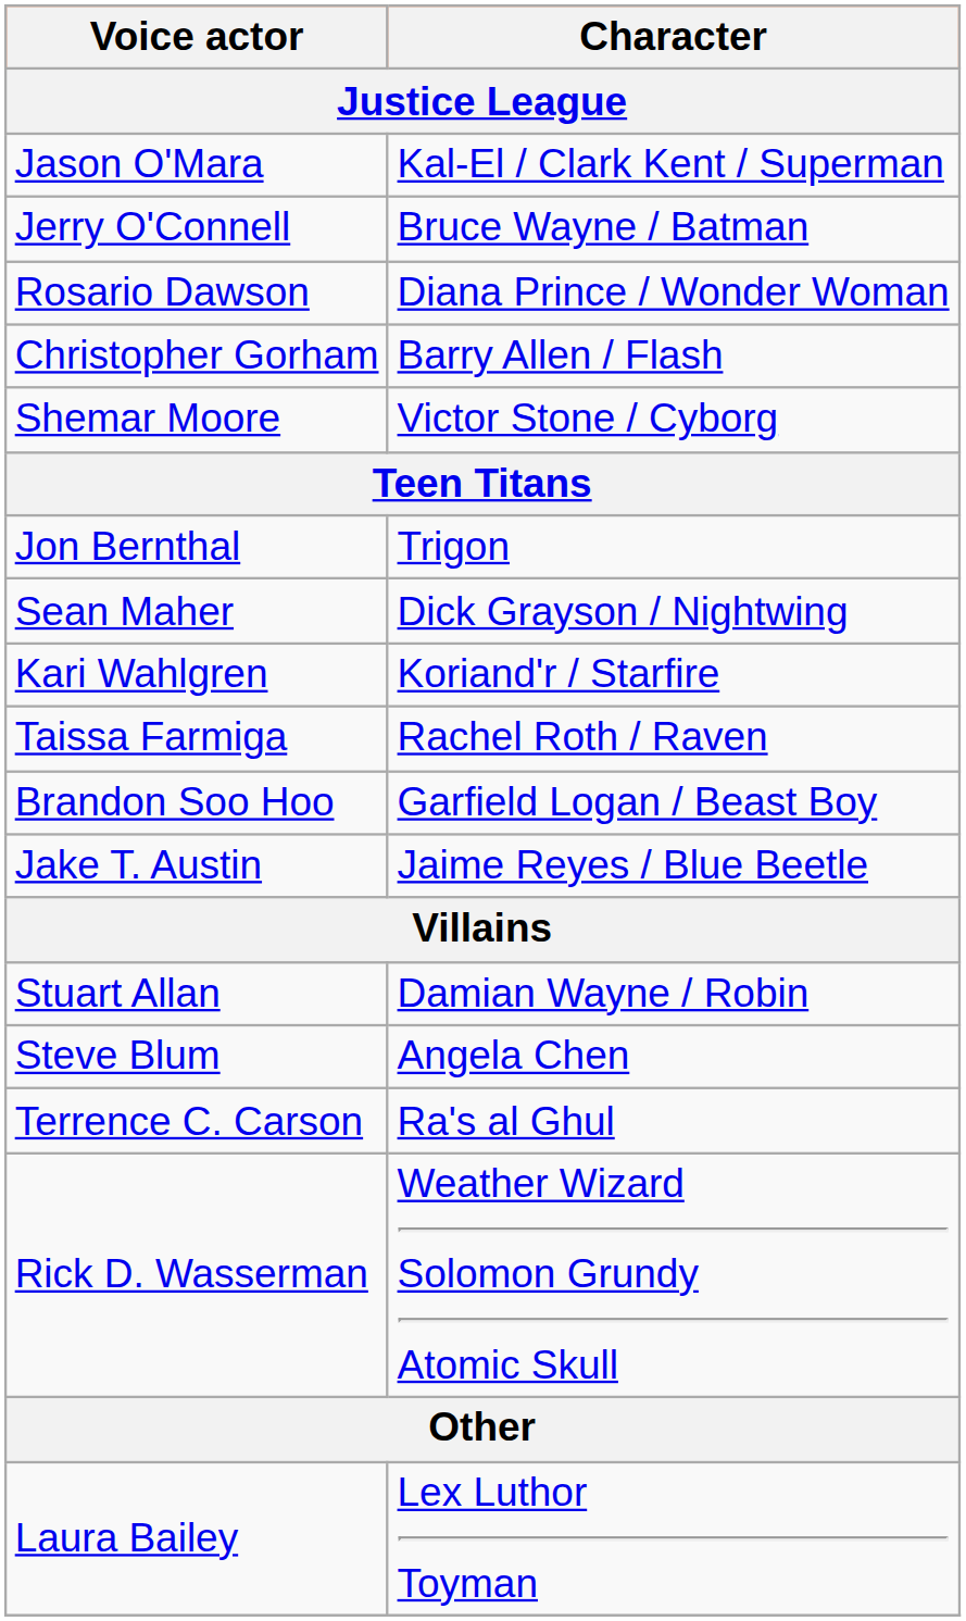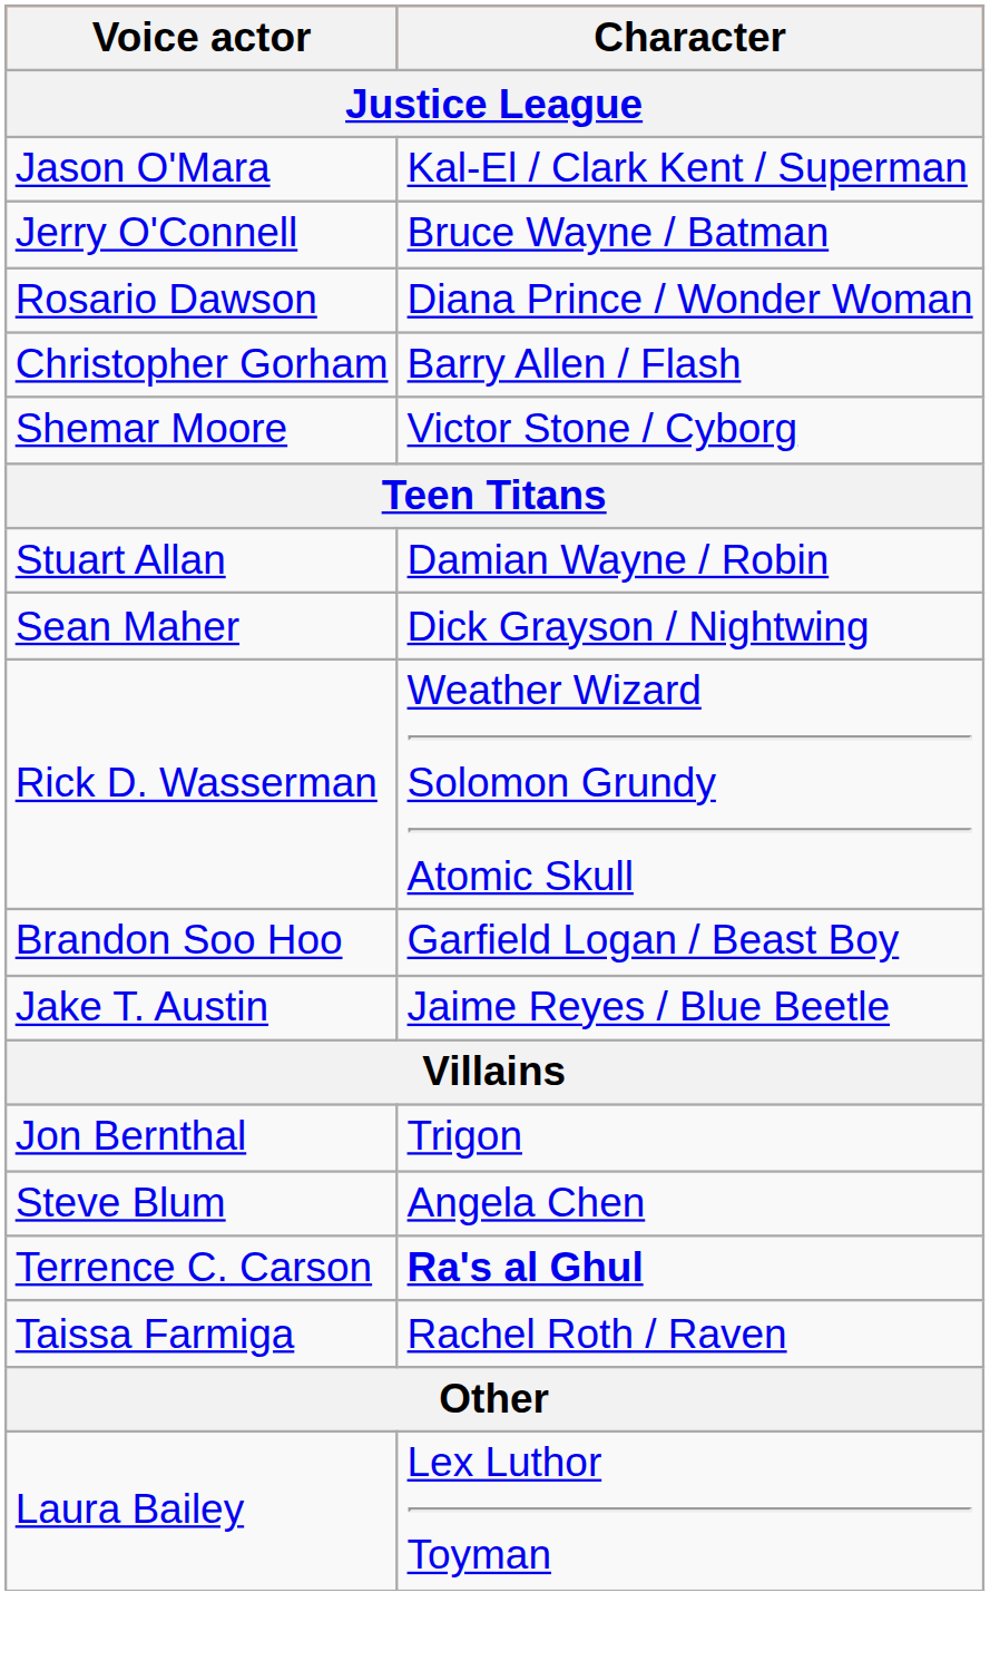rows swapped: Stuart Allan <-> Jon Bernthal
- row: Kari Wahlgren | Koriand'r / Starfire
rows swapped: Taissa Farmiga <-> Rick D. Wasserman
Terrence C. Carson | Character: normal -> bold
